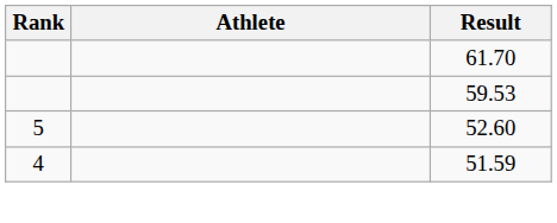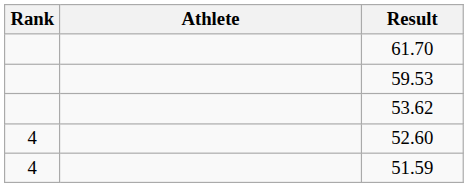+ row: 53.62
52.60 | Rank: 5 -> 4
